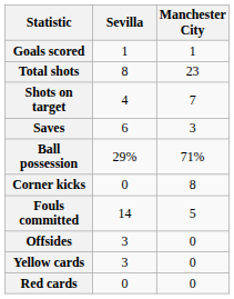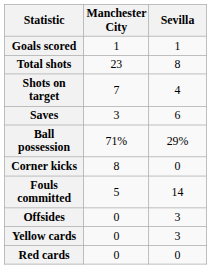columns swapped: Manchester City <-> Sevilla
